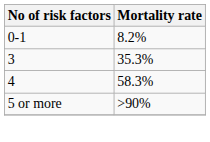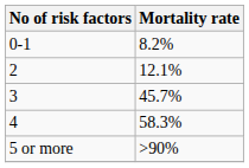+ row: 2 | 12.1%
3 | Mortality rate: 35.3% -> 45.7%
